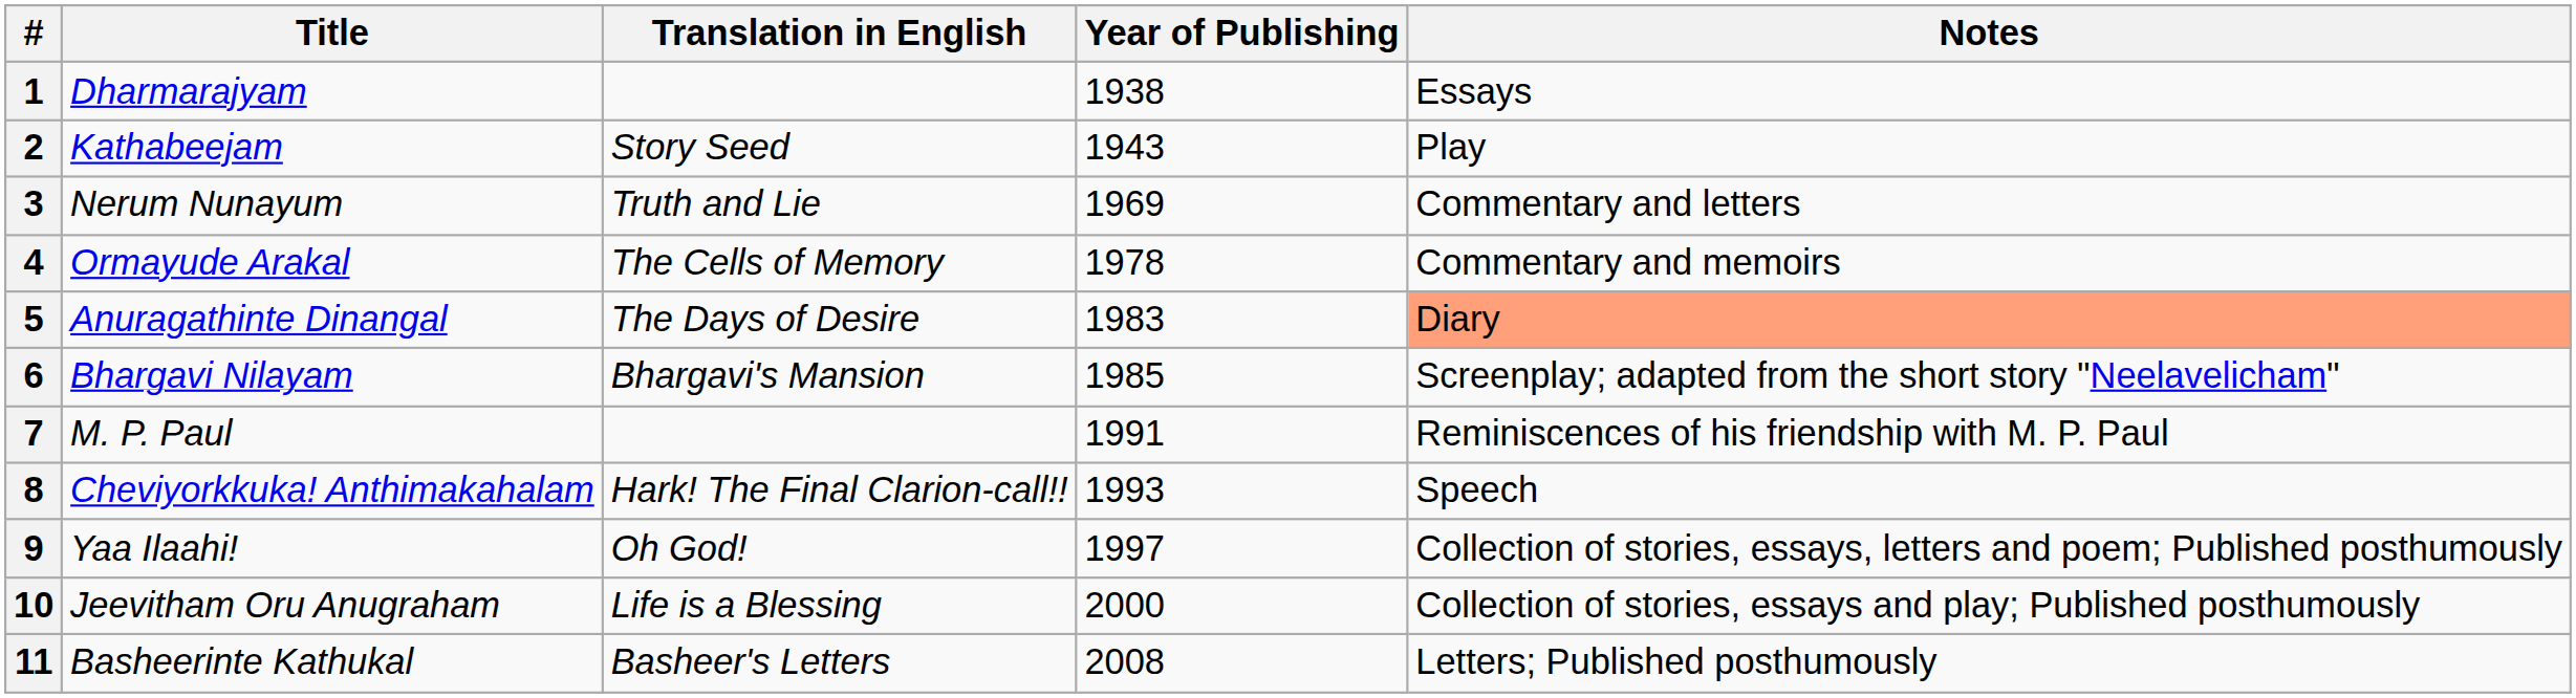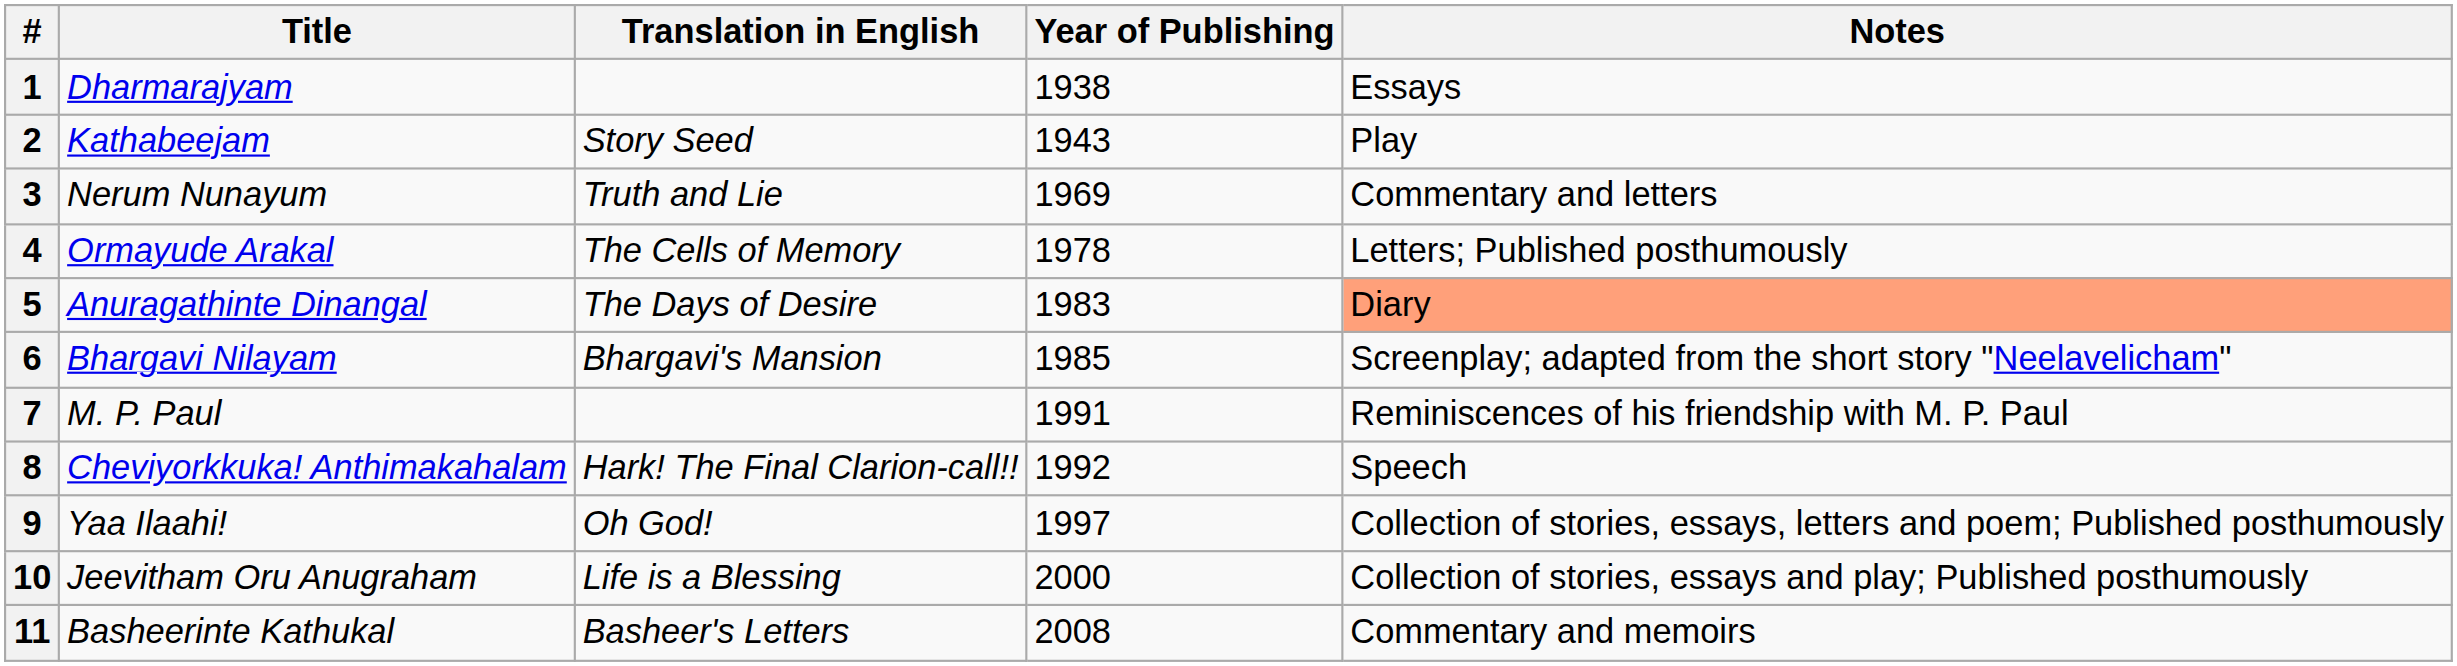4 | Notes: Commentary and memoirs -> Letters; Published posthumously
8 | Year of Publishing: 1993 -> 1992
11 | Notes: Letters; Published posthumously -> Commentary and memoirs
